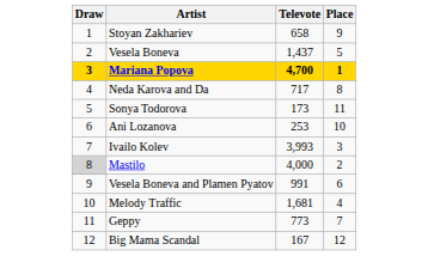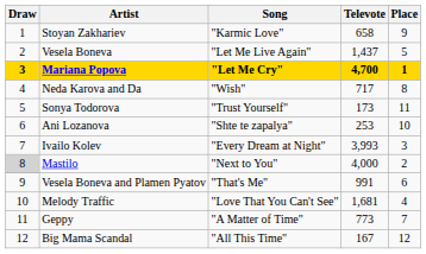+ column: Song | "Karmic Love" | "Let Me Live Again" | "Let Me Cry" | "Wish" | "Trust Yourself" | "Shte te zapalya" | "Every Dream at Night" | "Next to You" | "That's Me" | "Love That You Can't See" | "A Matter of Time" | "All This Time"
